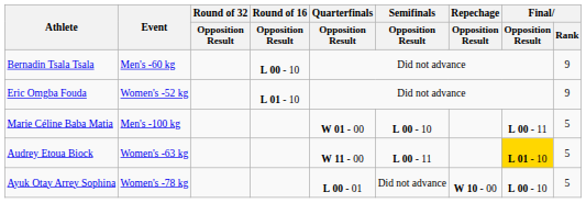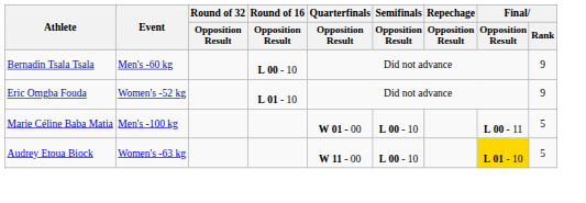Audrey Etoua Biock | Semifinals / Opposition Result: L 00 - 11 -> L 00 - 10
- row: Ayuk Otay Arrey Sophina | Women's -78 kg | L 00 - 01 | Did not advance | W 10 - 00 | L 00 - 10 | 5
